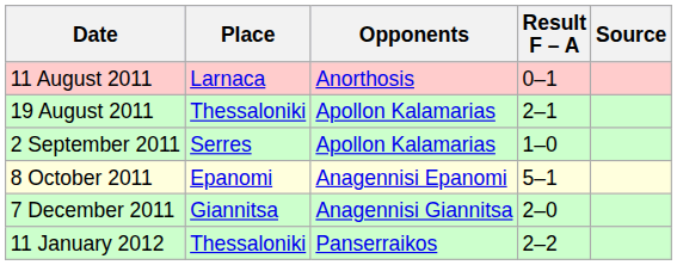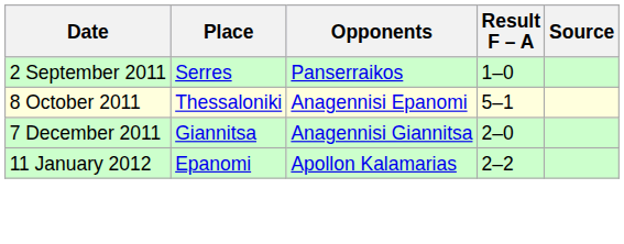- row: 11 August 2011 | Larnaca | Anorthosis | 0–1
- row: 19 August 2011 | Thessaloniki | Apollon Kalamarias | 2–1
2 September 2011 | Opponents: Apollon Kalamarias -> Panserraikos
8 October 2011 | Place: Epanomi -> Thessaloniki
11 January 2012 | Place: Thessaloniki -> Epanomi
11 January 2012 | Opponents: Panserraikos -> Apollon Kalamarias
